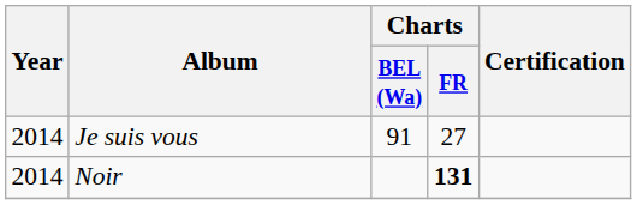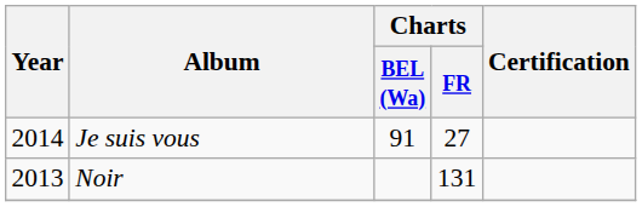Noir | Year: 2014 -> 2013
Noir | Charts / FR: bold -> normal
